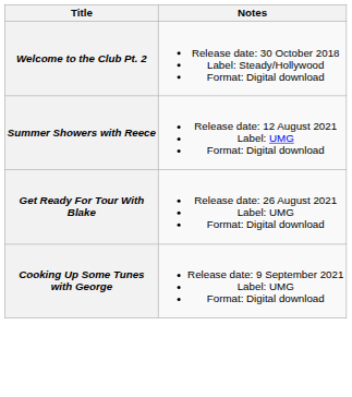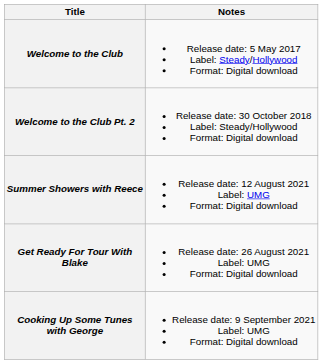+ row: Welcome to the Club | Release date: 5 May 2017 Label: Steady/Hollywood Format: Digital download
